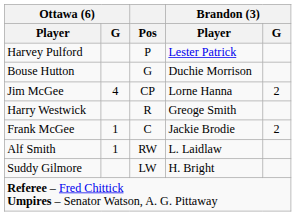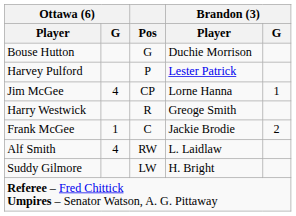rows swapped: Bouse Hutton <-> Harvey Pulford
Jim McGee | Brandon (3) / G: 2 -> 1
Alf Smith | Ottawa (6) / G: 1 -> 4
